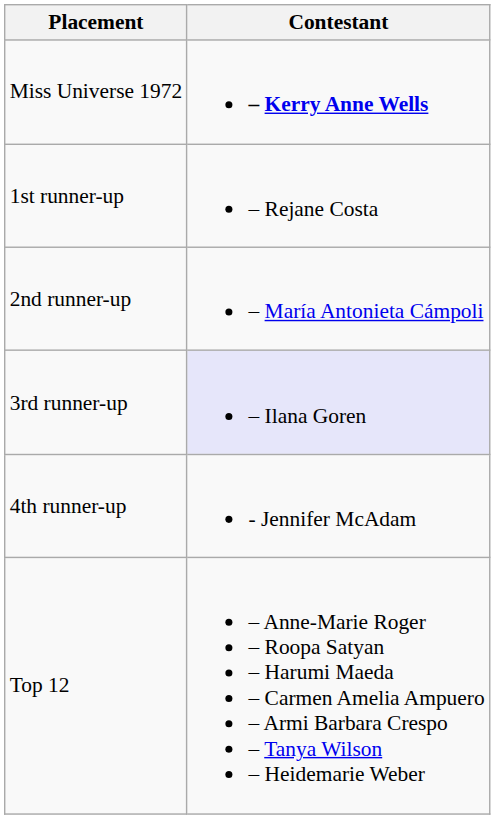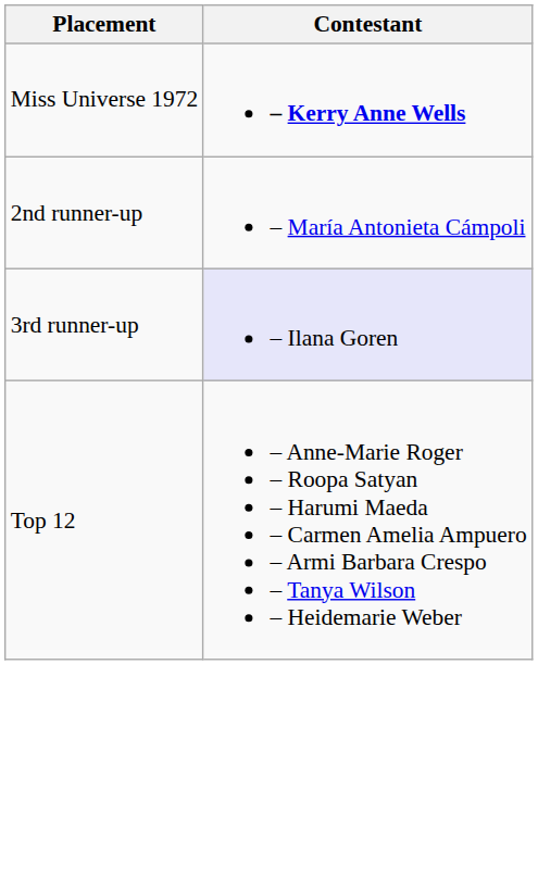- row: 1st runner-up | – Rejane Costa
- row: 4th runner-up | - Jennifer McAdam
